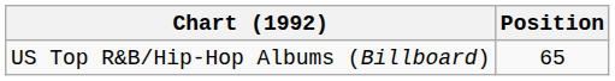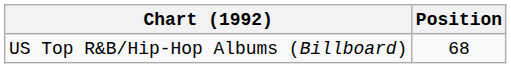US Top R&B/Hip-Hop Albums (Billboard) | Position: 65 -> 68
